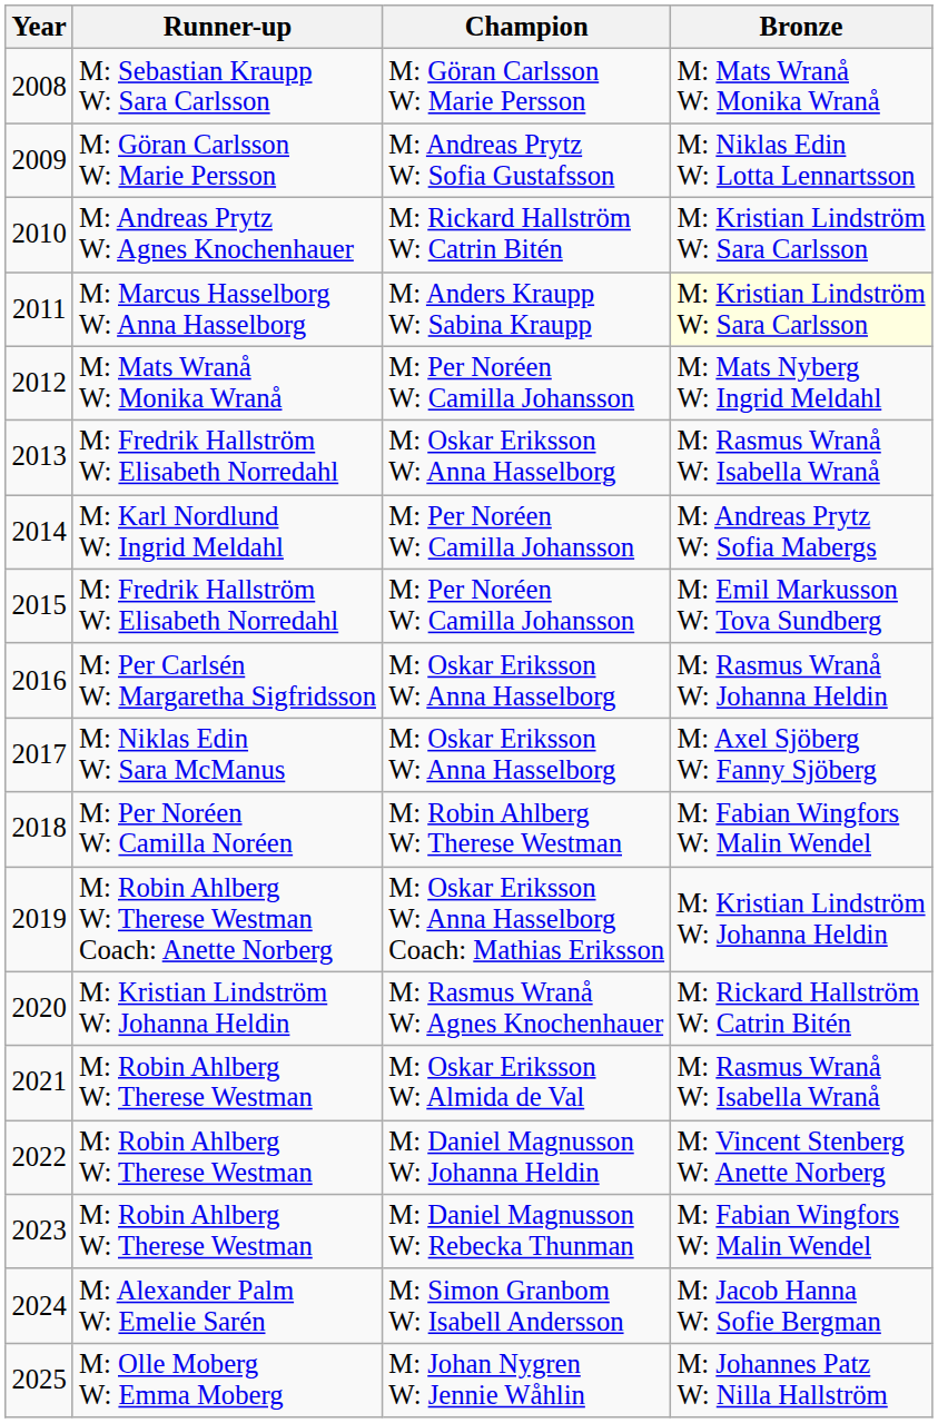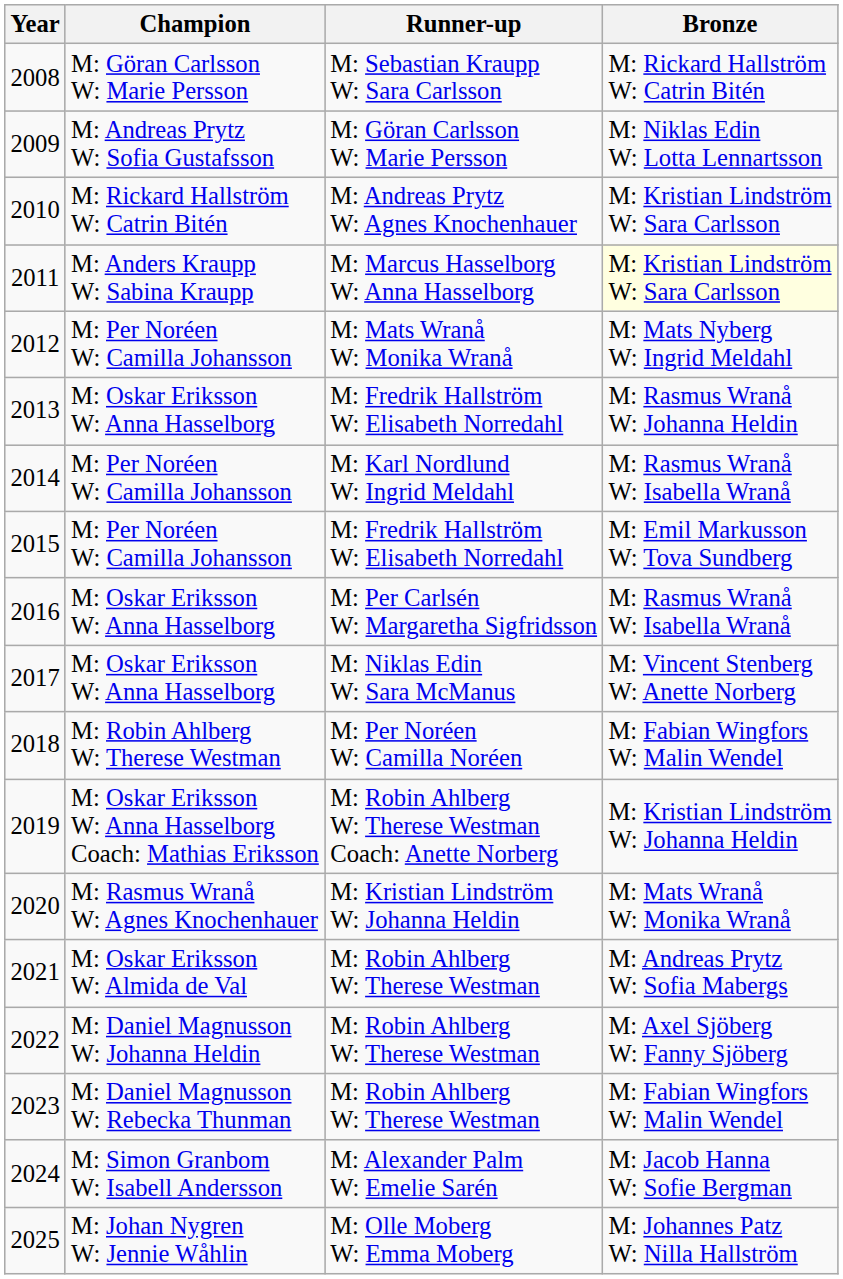columns swapped: Champion <-> Runner-up
2008 | Bronze: M: Mats Wranå W: Monika Wranå -> M: Rickard Hallström W: Catrin Bitén
2013 | Bronze: M: Rasmus Wranå W: Isabella Wranå -> M: Rasmus Wranå W: Johanna Heldin
2014 | Bronze: M: Andreas Prytz W: Sofia Mabergs -> M: Rasmus Wranå W: Isabella Wranå
2016 | Bronze: M: Rasmus Wranå W: Johanna Heldin -> M: Rasmus Wranå W: Isabella Wranå
2017 | Bronze: M: Axel Sjöberg W: Fanny Sjöberg -> M: Vincent Stenberg W: Anette Norberg
2020 | Bronze: M: Rickard Hallström W: Catrin Bitén -> M: Mats Wranå W: Monika Wranå
2021 | Bronze: M: Rasmus Wranå W: Isabella Wranå -> M: Andreas Prytz W: Sofia Mabergs
2022 | Bronze: M: Vincent Stenberg W: Anette Norberg -> M: Axel Sjöberg W: Fanny Sjöberg
